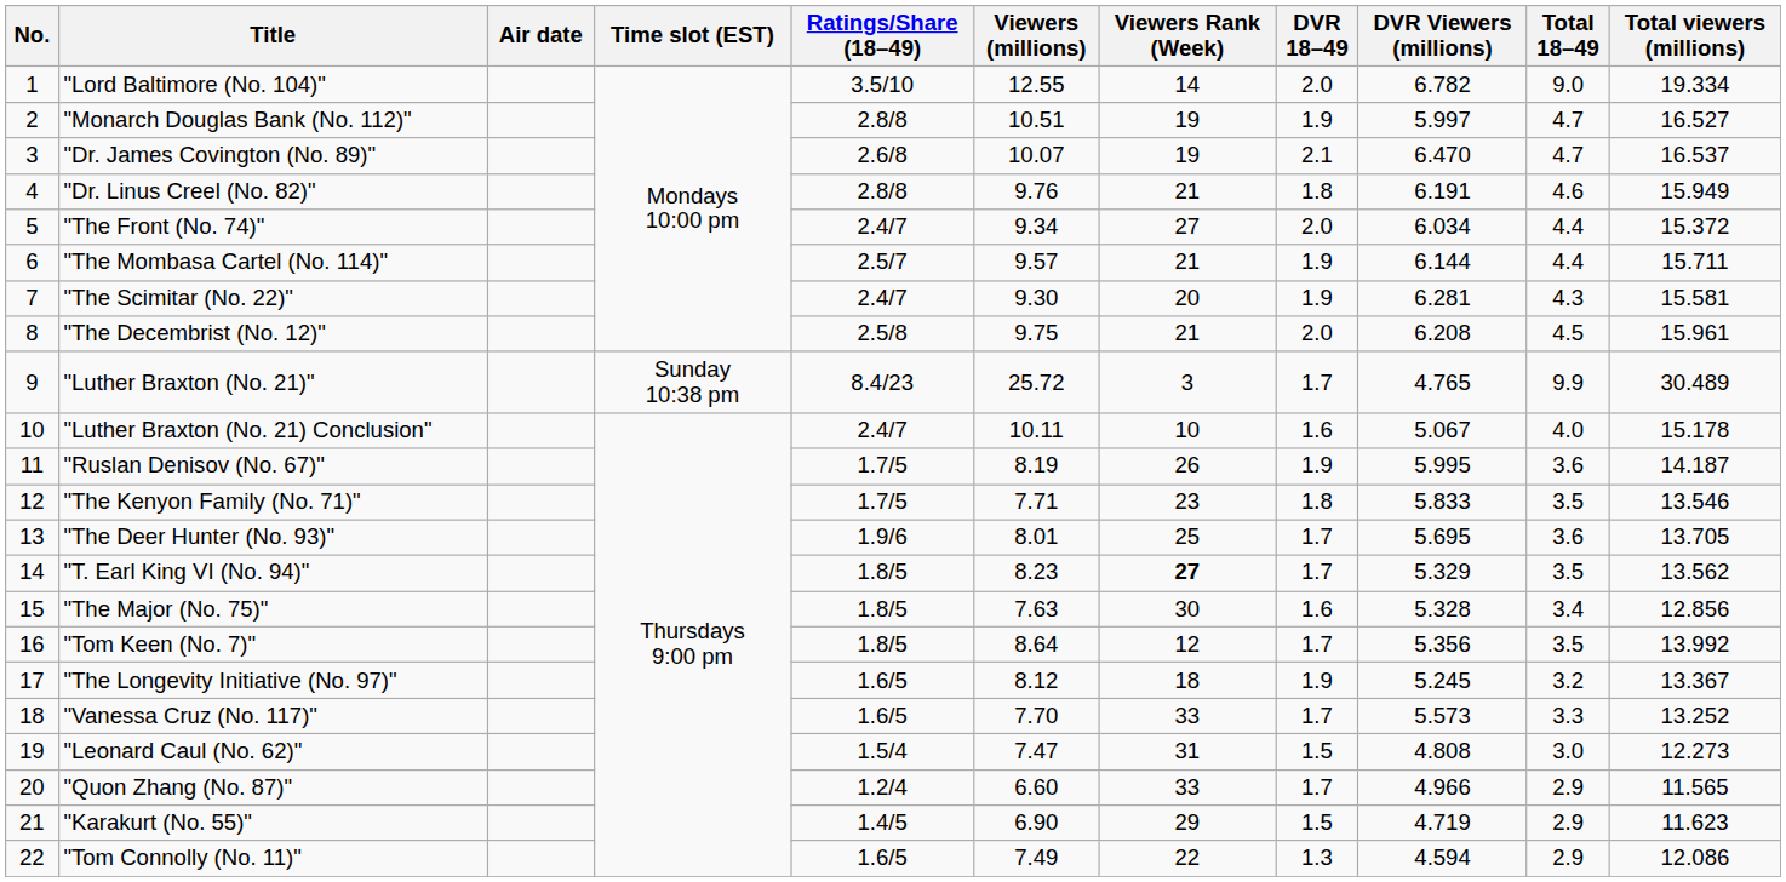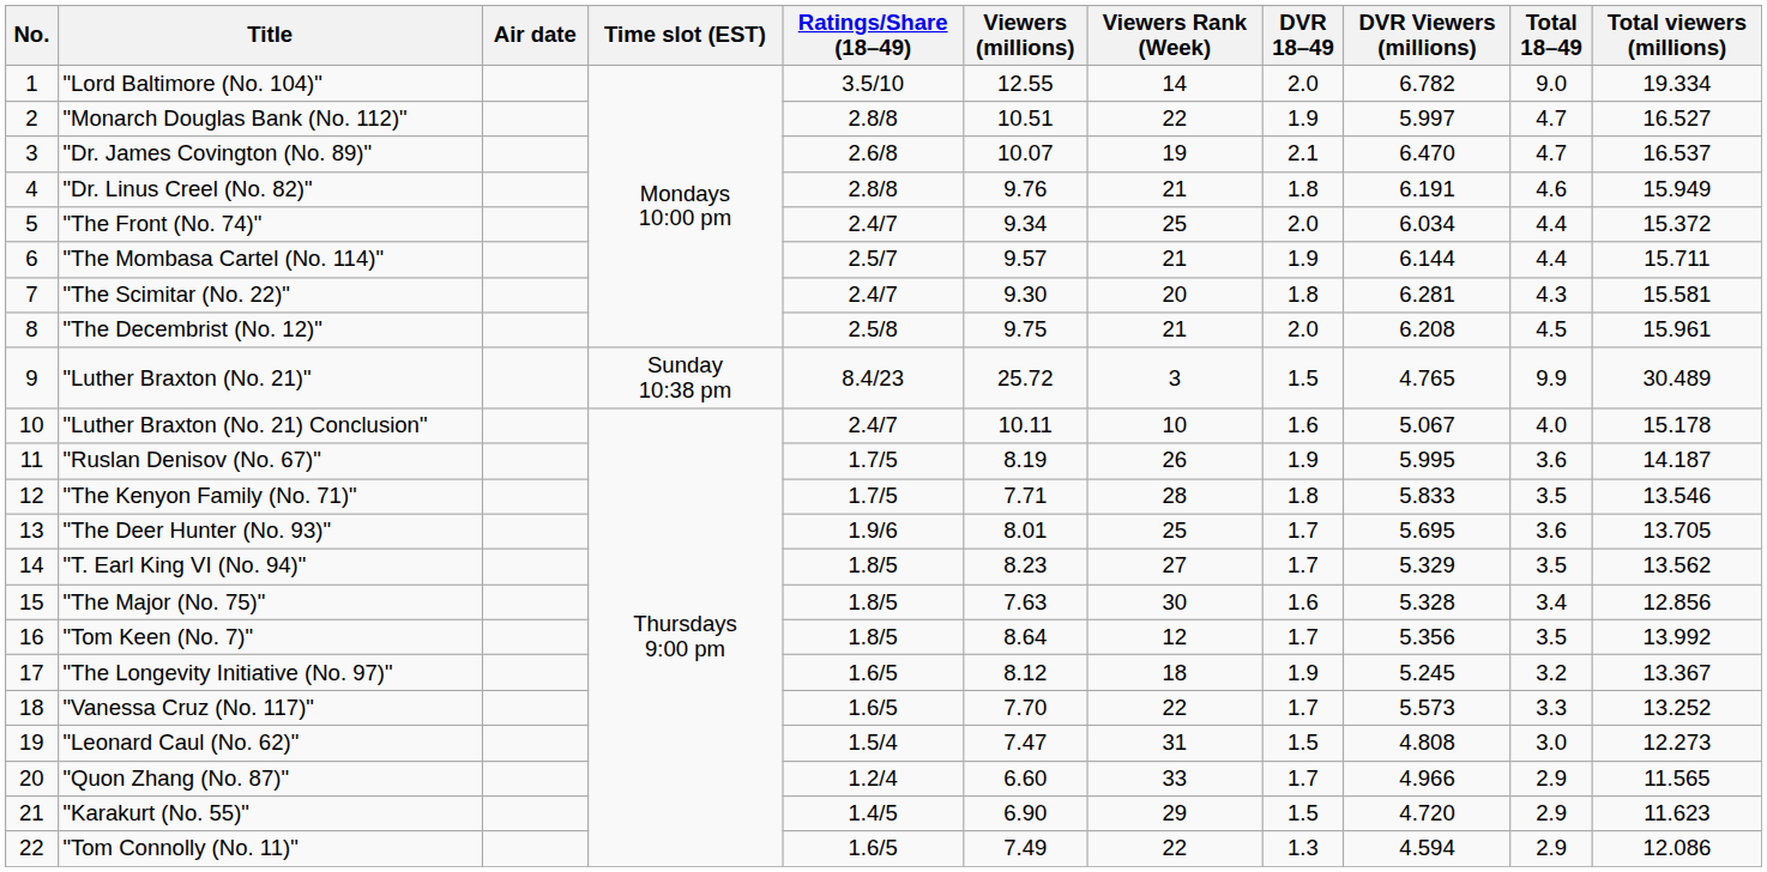"Monarch Douglas Bank (No. 112)" | Viewers Rank (Week): 19 -> 22
"The Front (No. 74)" | Viewers Rank (Week): 27 -> 25
"The Scimitar (No. 22)" | DVR 18–49: 1.9 -> 1.8
"Luther Braxton (No. 21)" | DVR 18–49: 1.7 -> 1.5
"The Kenyon Family (No. 71)" | Viewers Rank (Week): 23 -> 28
"T. Earl King VI (No. 94)" | Viewers Rank (Week): bold -> normal
"Vanessa Cruz (No. 117)" | Viewers Rank (Week): 33 -> 22
"Karakurt (No. 55)" | DVR Viewers (millions): 4.719 -> 4.720
